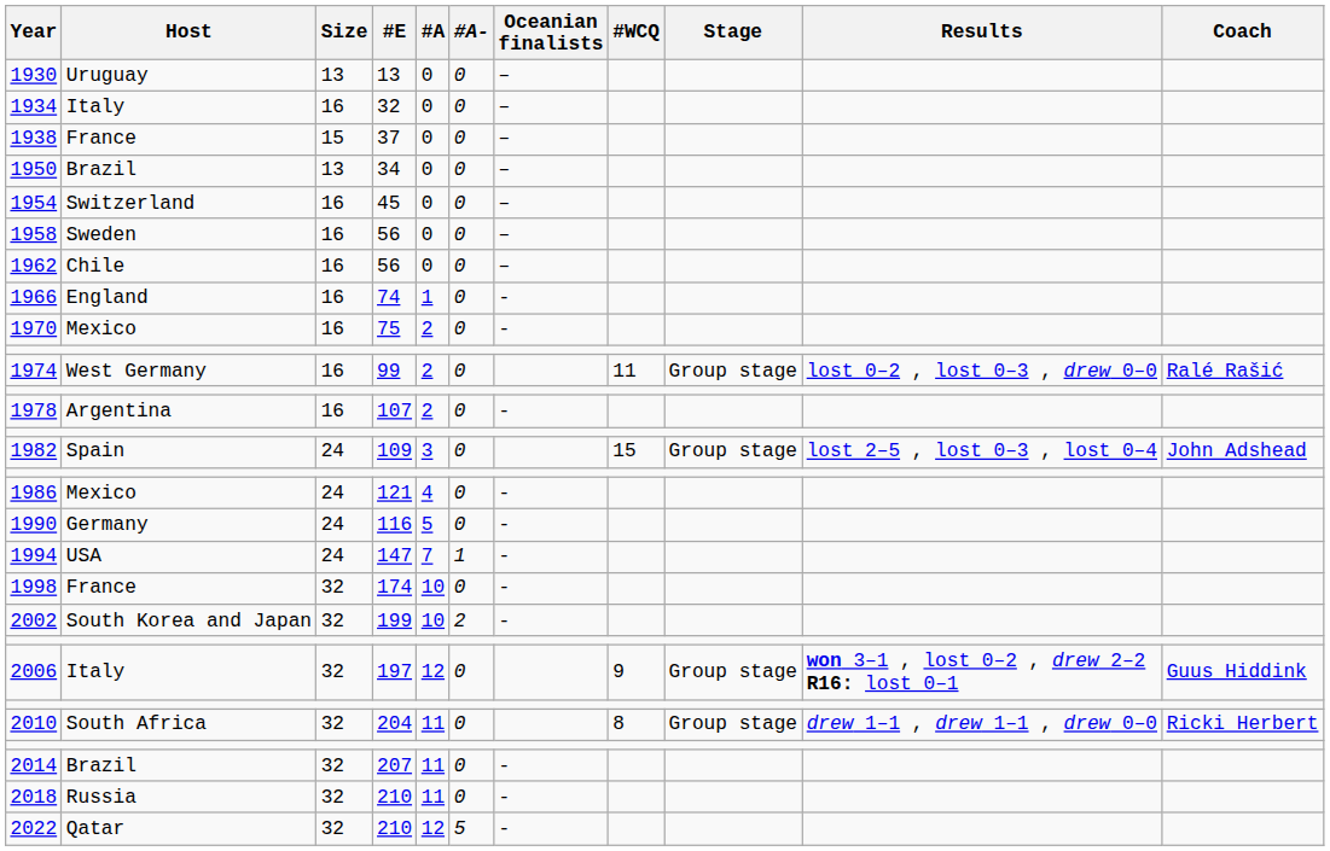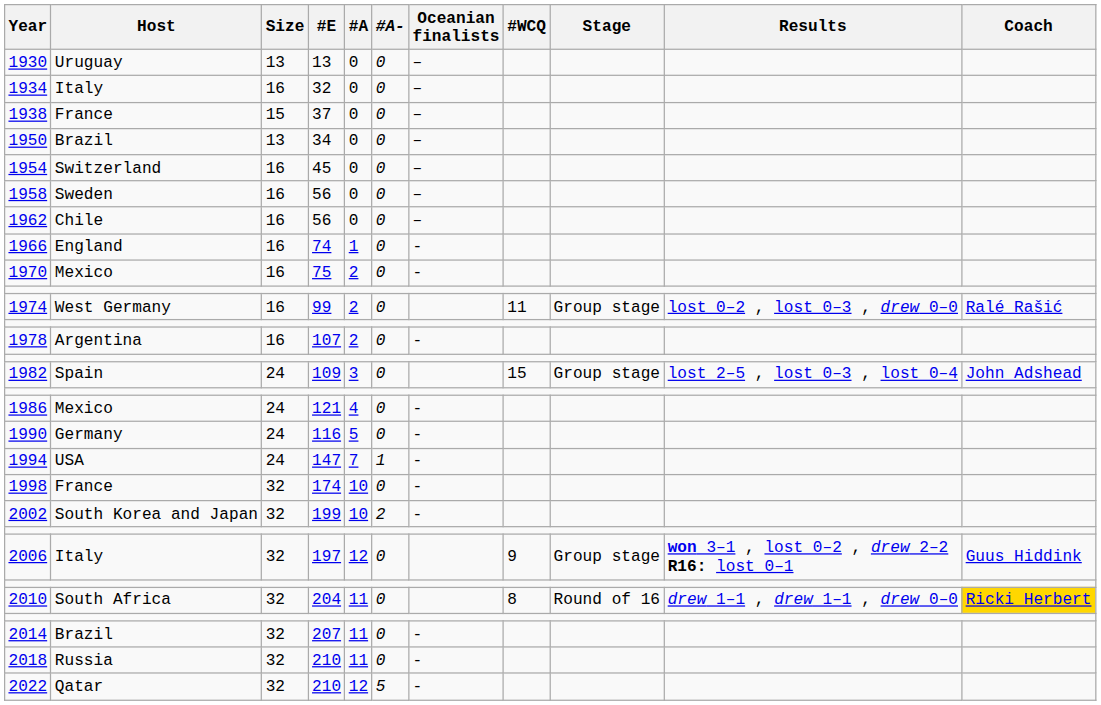2010 | Stage: Group stage -> Round of 16
2010 | Coach: no background -> gold background
